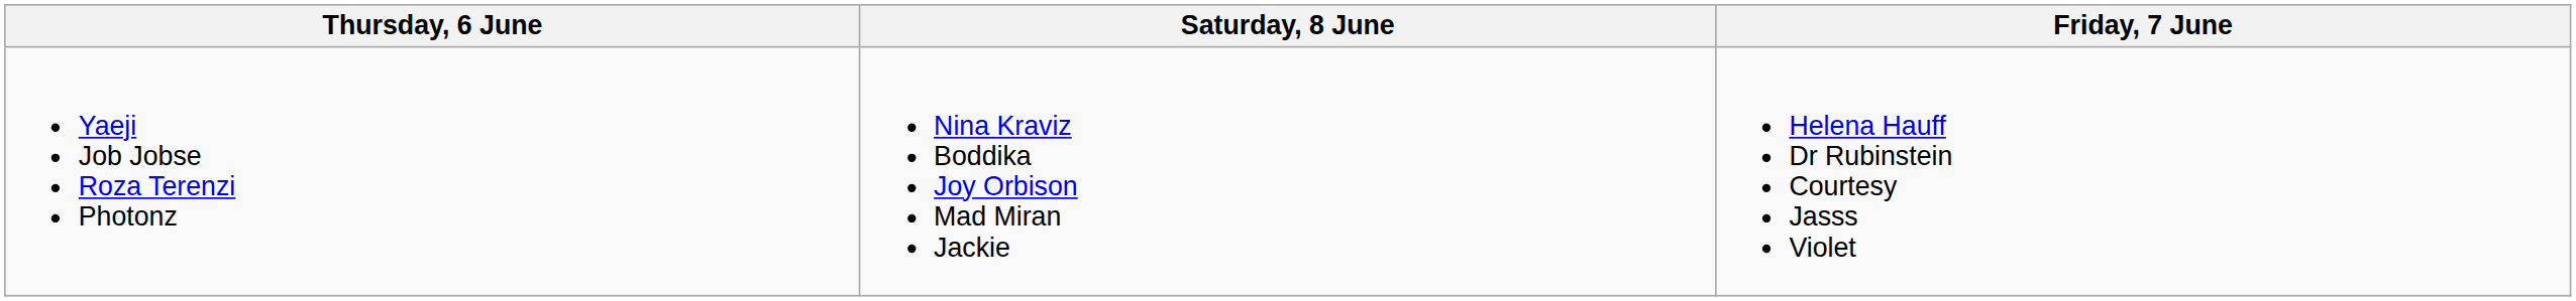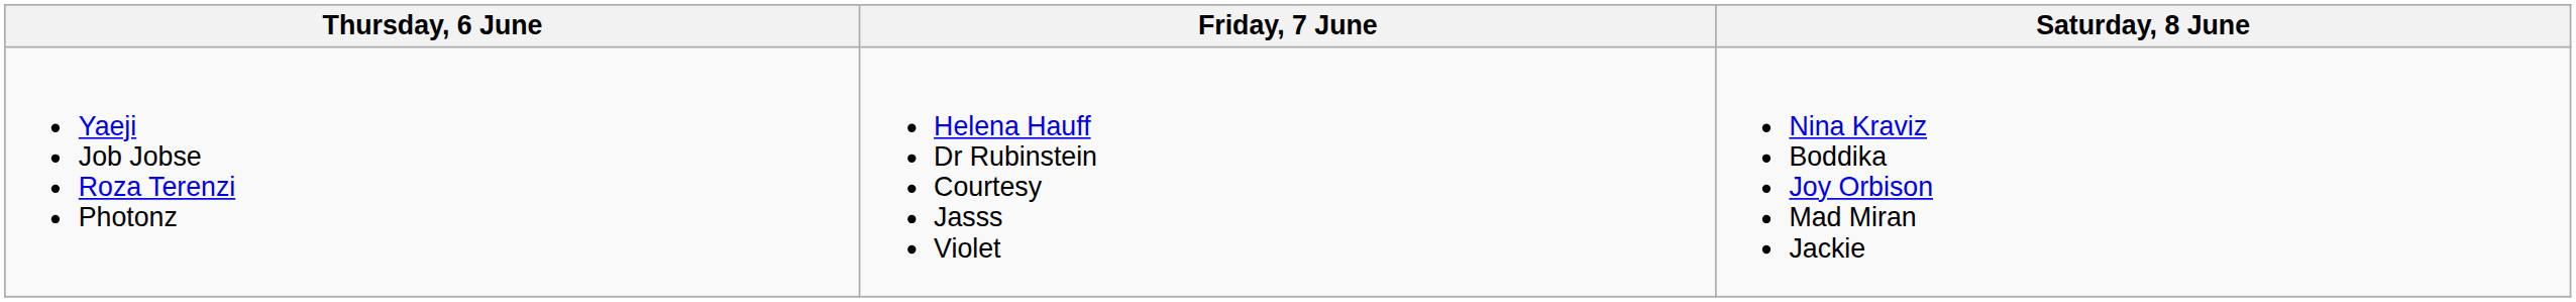columns swapped: Friday, 7 June <-> Saturday, 8 June
